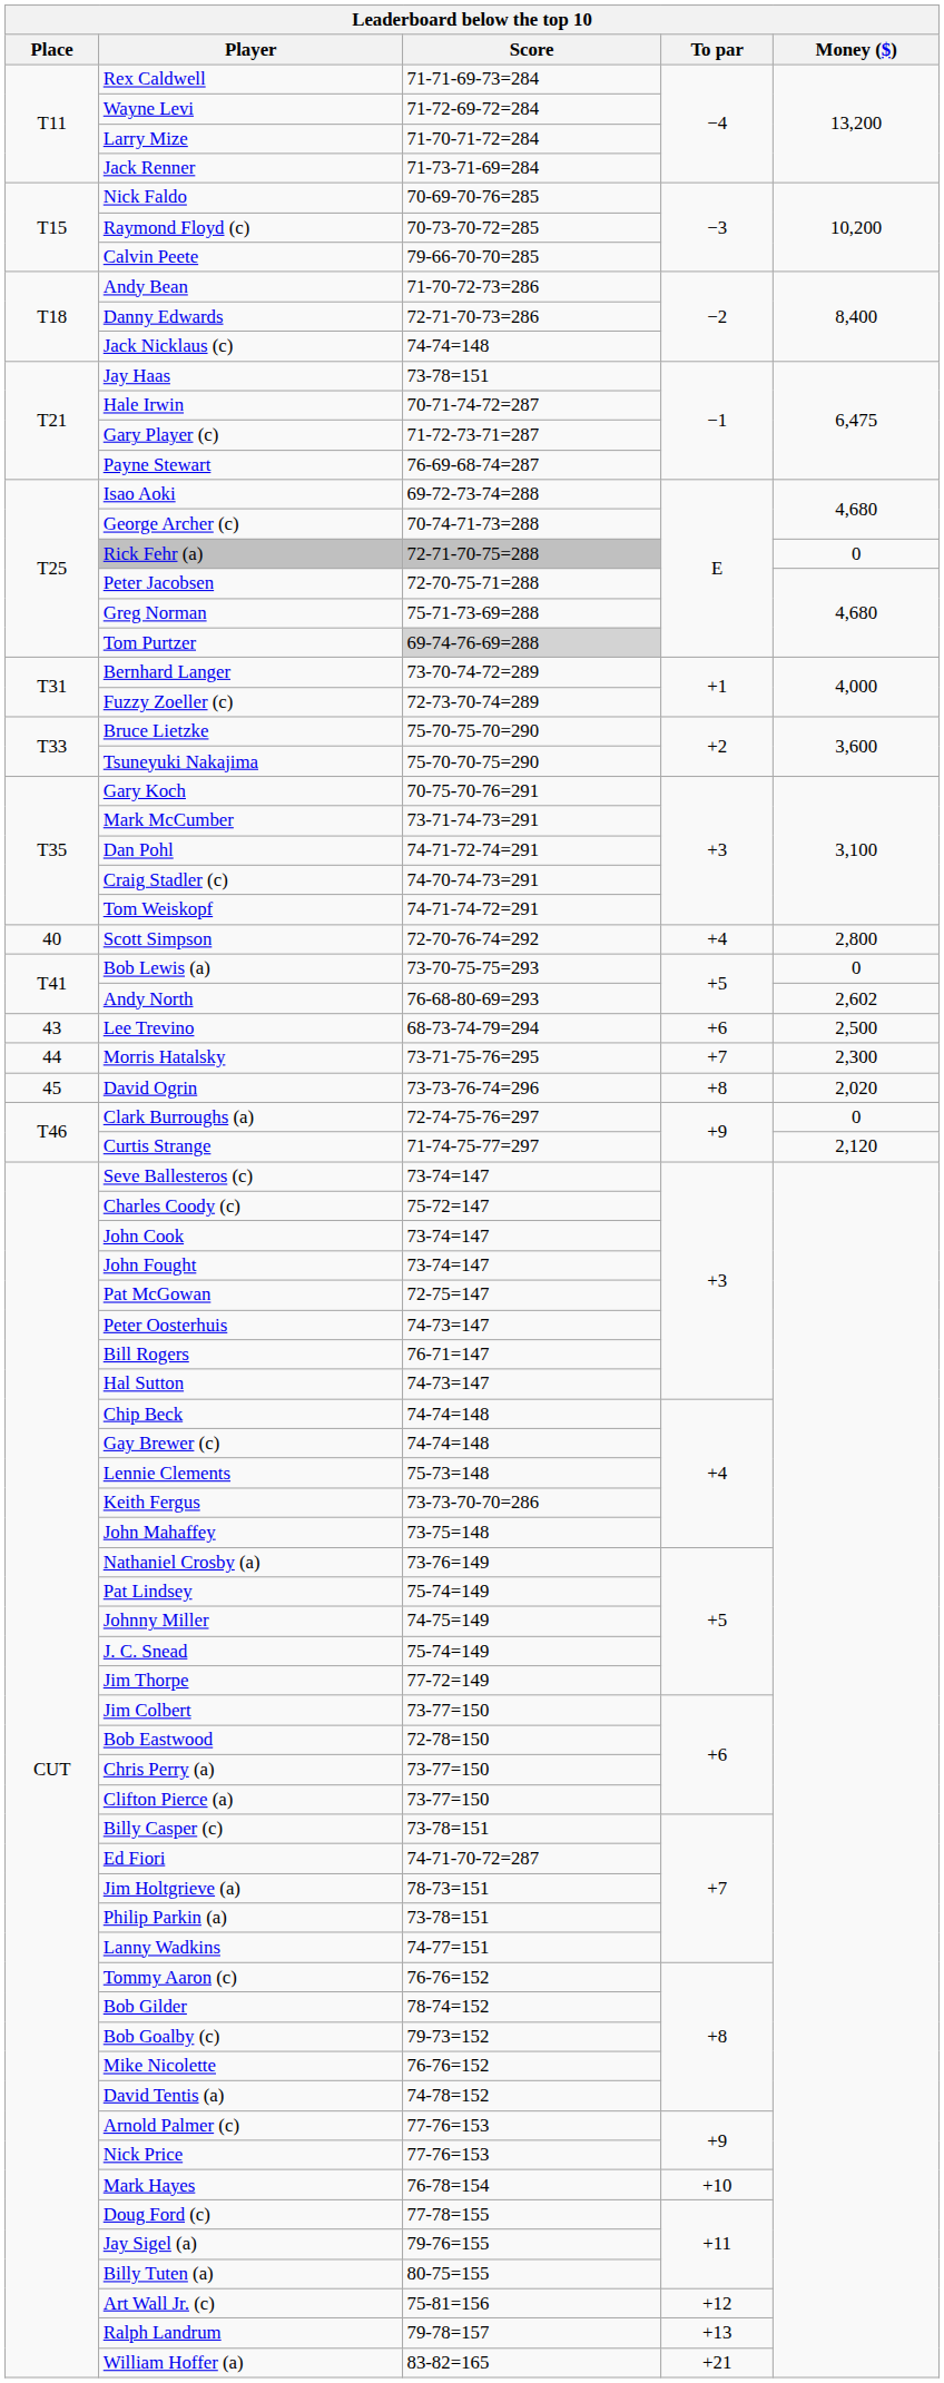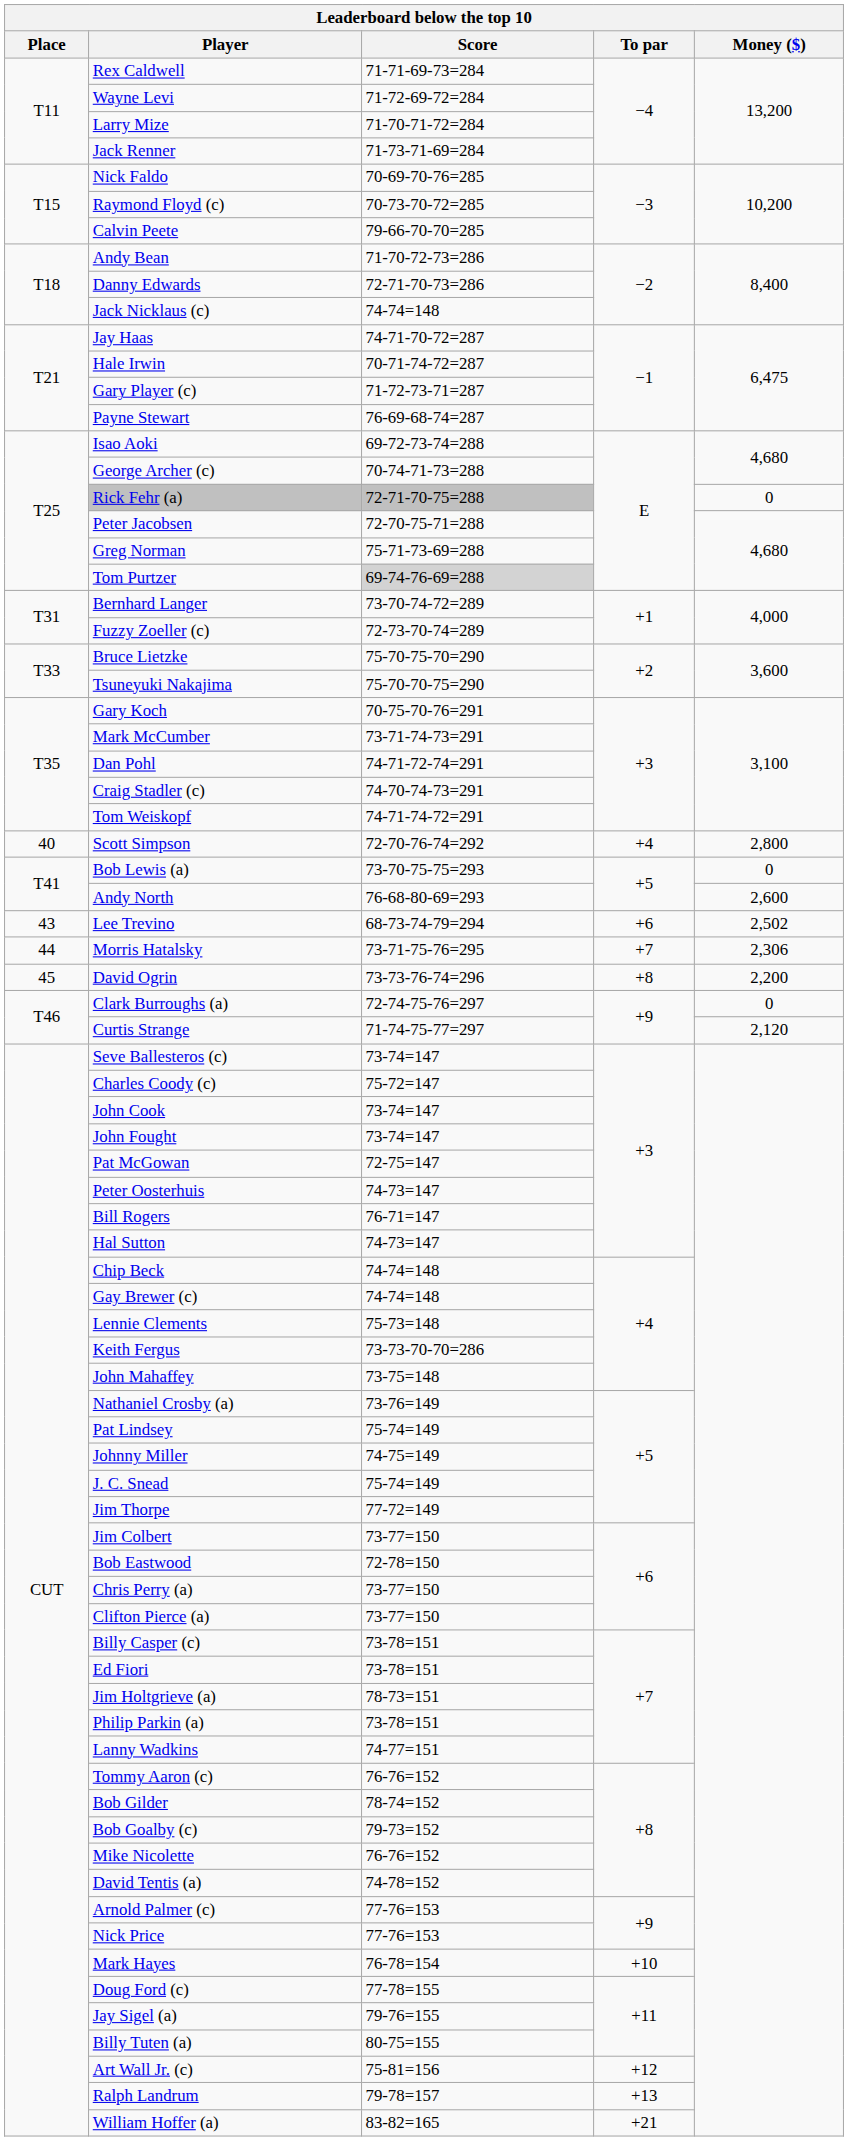Jay Haas | Score: 73-78=151 -> 74-71-70-72=287
Andy North | Money ($): 2,602 -> 2,600
Lee Trevino | Money ($): 2,500 -> 2,502
Morris Hatalsky | Money ($): 2,300 -> 2,306
David Ogrin | Money ($): 2,020 -> 2,200
Ed Fiori | Score: 74-71-70-72=287 -> 73-78=151
